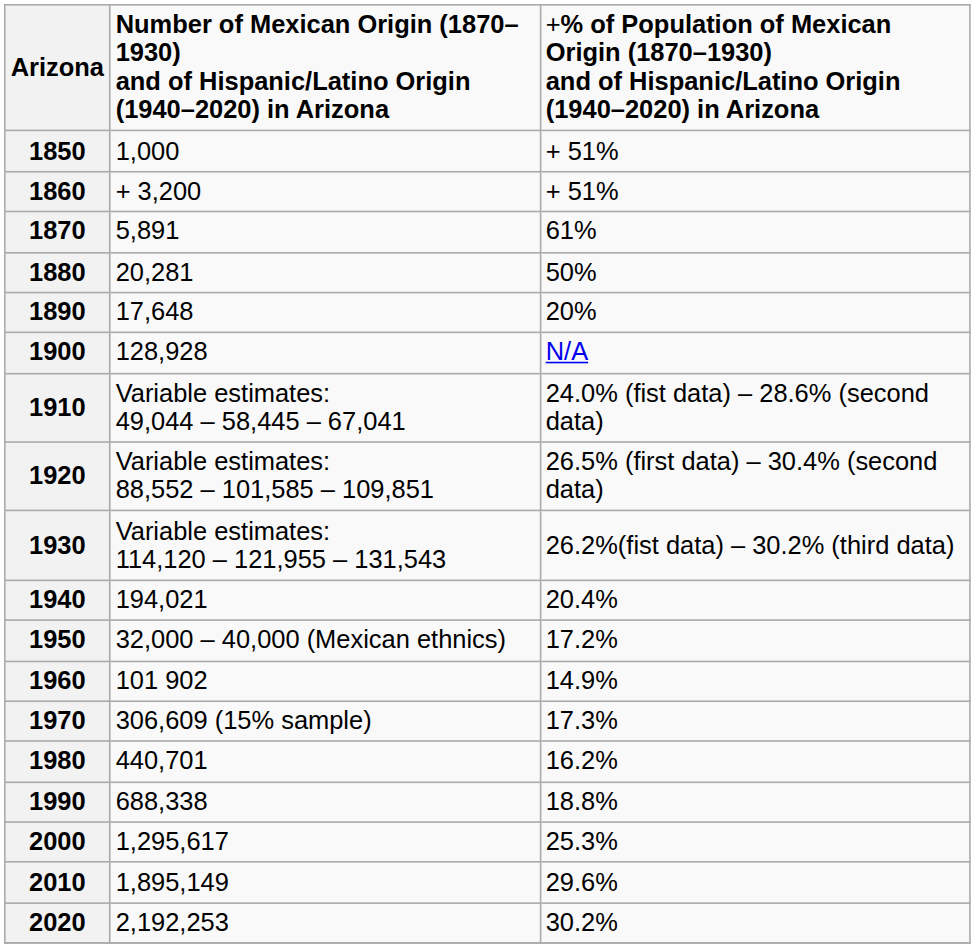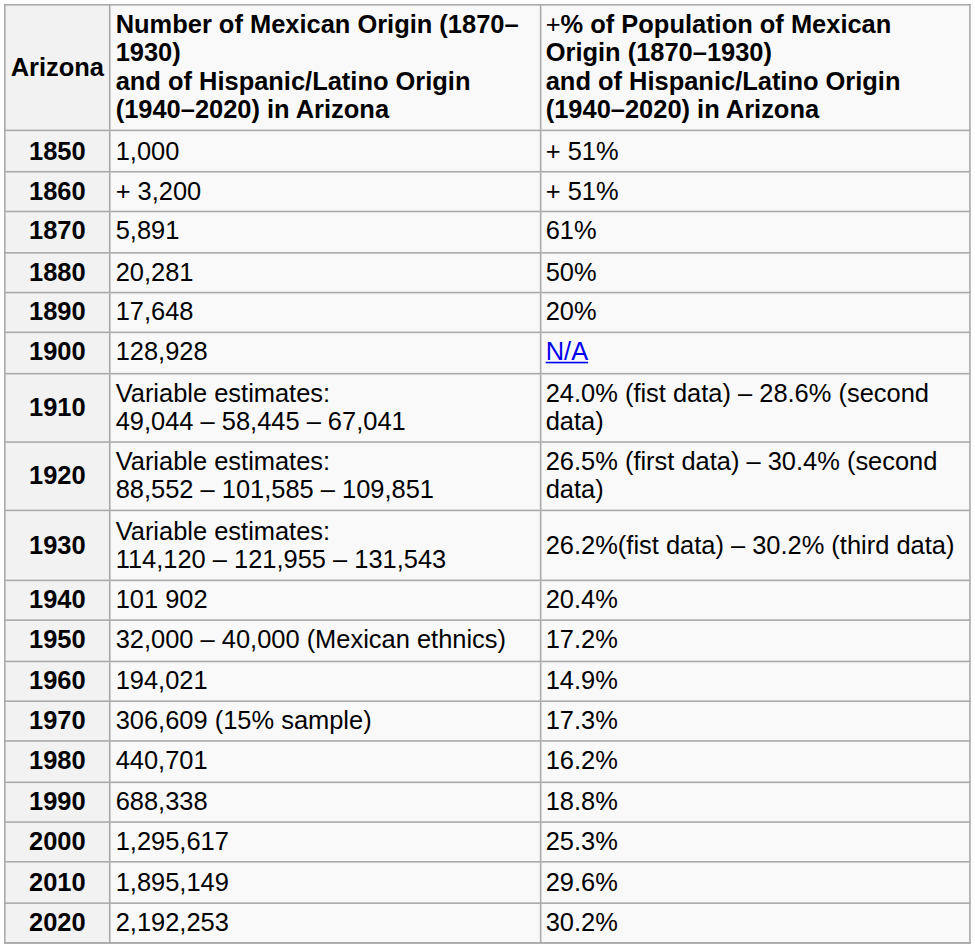1940 | column 2: 194,021 -> 101 902
1960 | column 2: 101 902 -> 194,021
